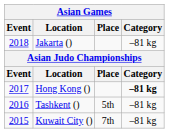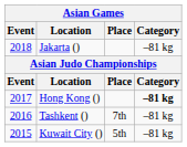Tashkent () | Place: 5th -> 7th
Kuwait City () | Place: 7th -> 5th
